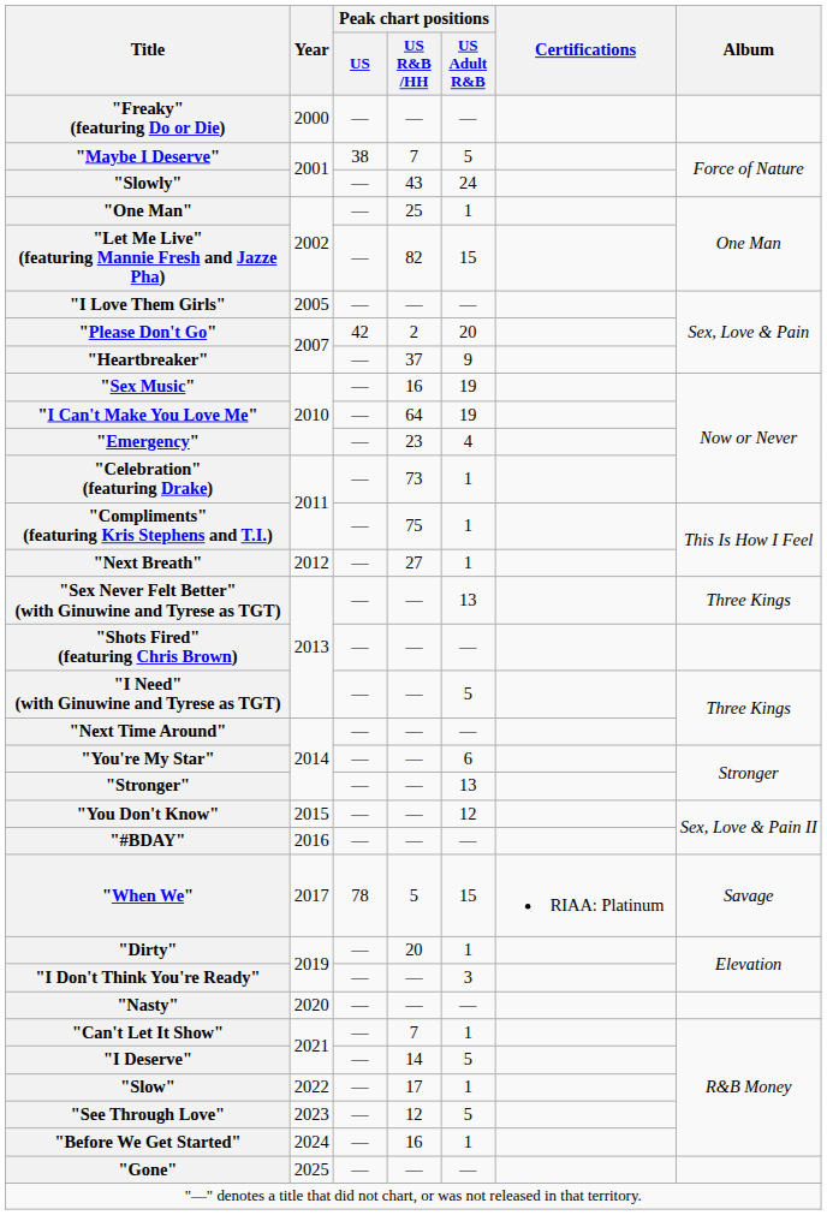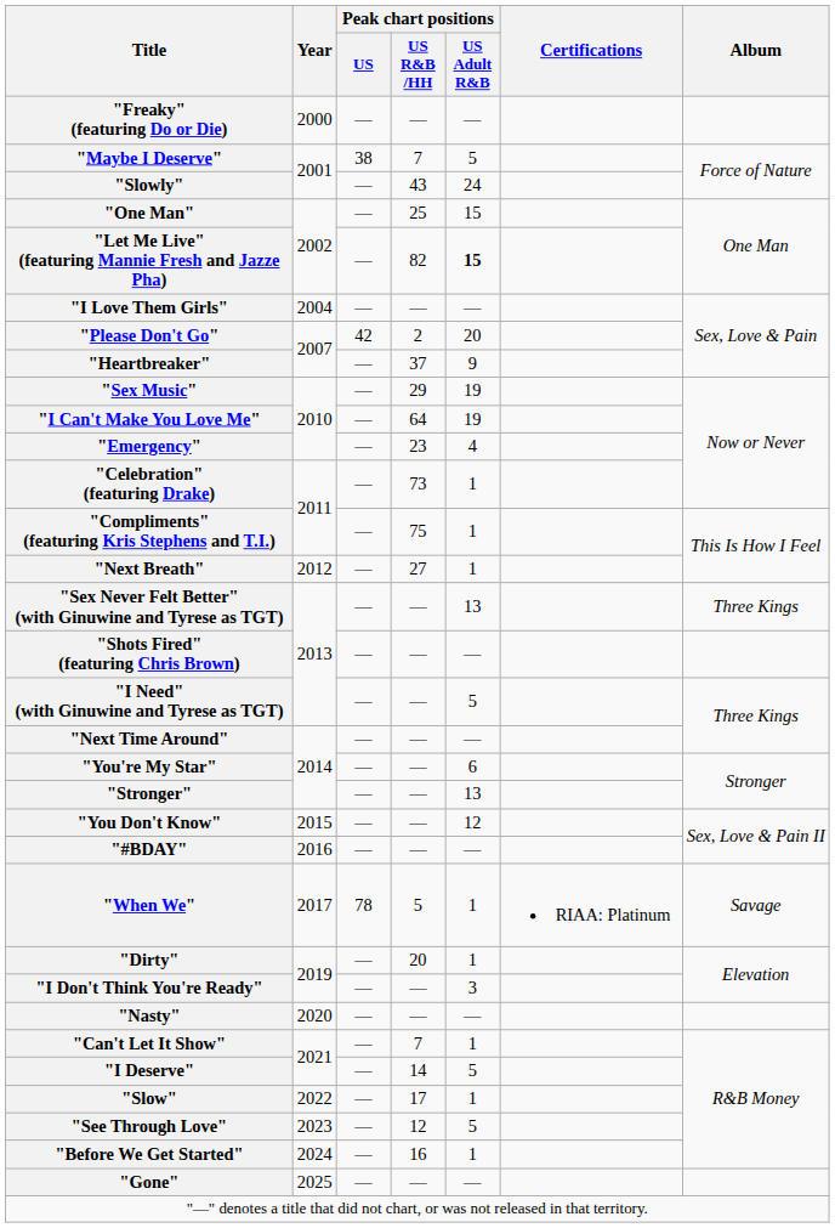"One Man" | Peak chart positions / US Adult R&B: 1 -> 15
"Let Me Live" (featuring Mannie Fresh and Jazze Pha) | Peak chart positions / US Adult R&B: normal -> bold
"I Love Them Girls" | Year: 2005 -> 2004
"Sex Music" | Peak chart positions / US R&B /HH: 16 -> 29
"When We" | Peak chart positions / US Adult R&B: 15 -> 1
